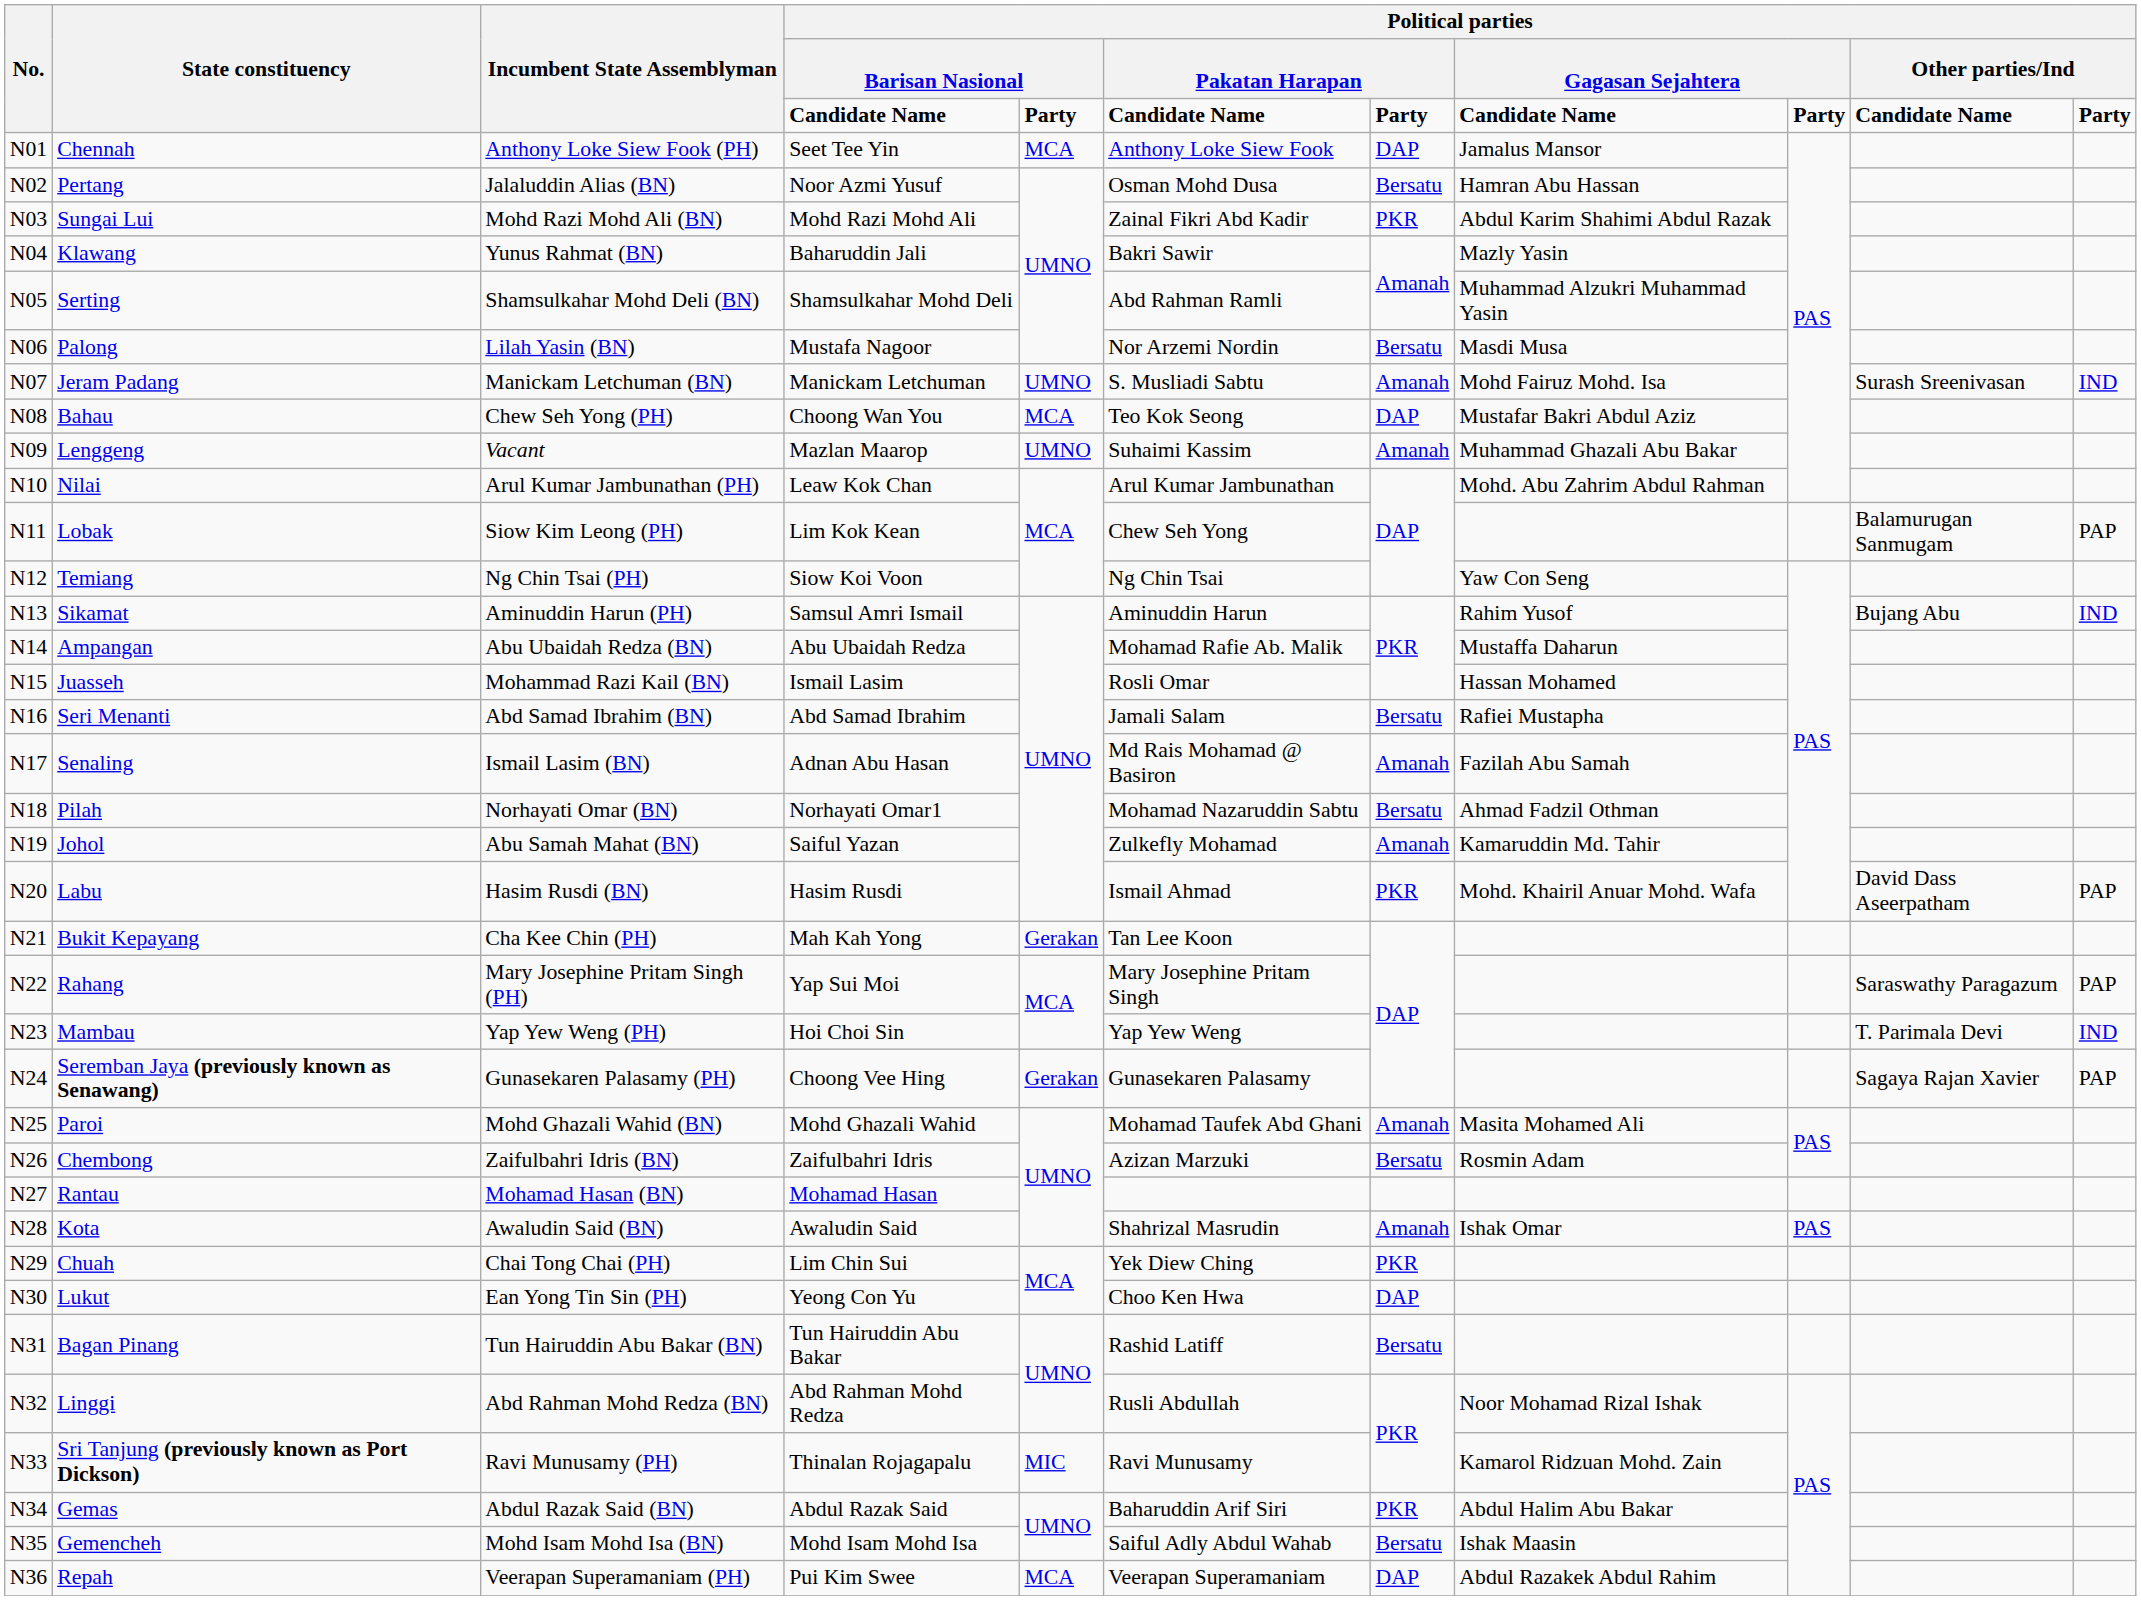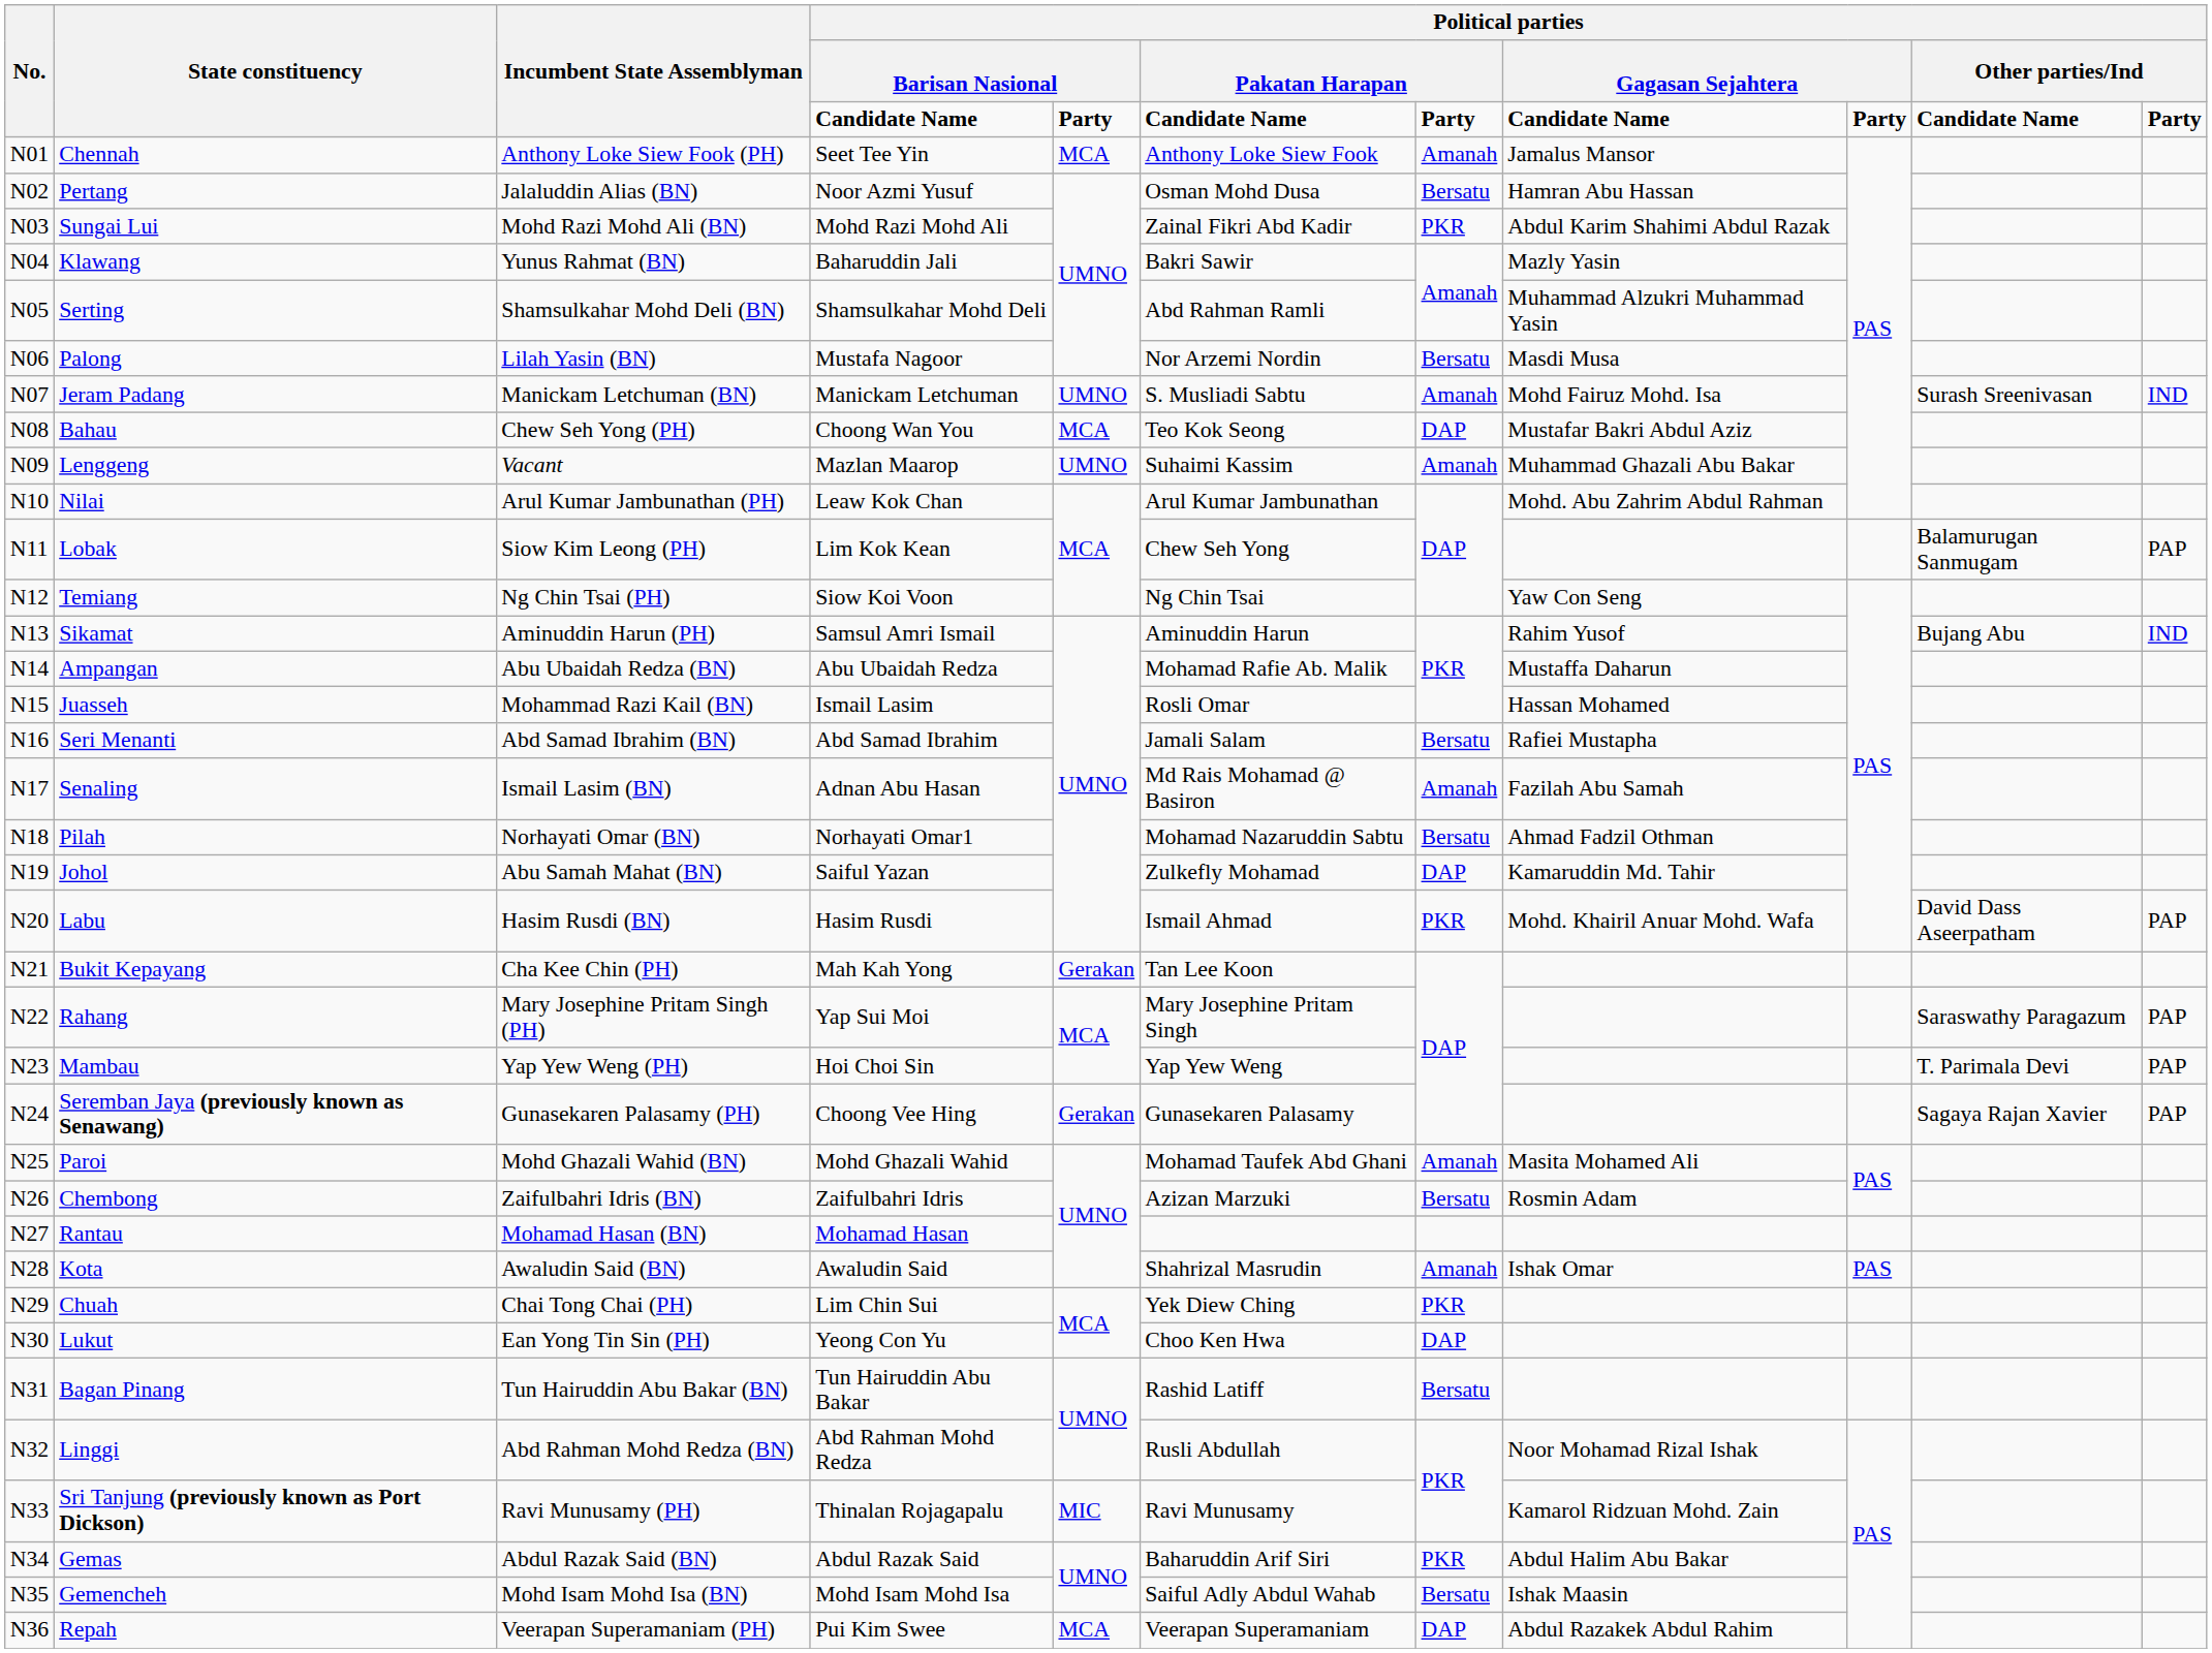Chennah | column 7: DAP -> Amanah
Johol | column 7: Amanah -> DAP
Mambau | column 11: IND -> PAP
